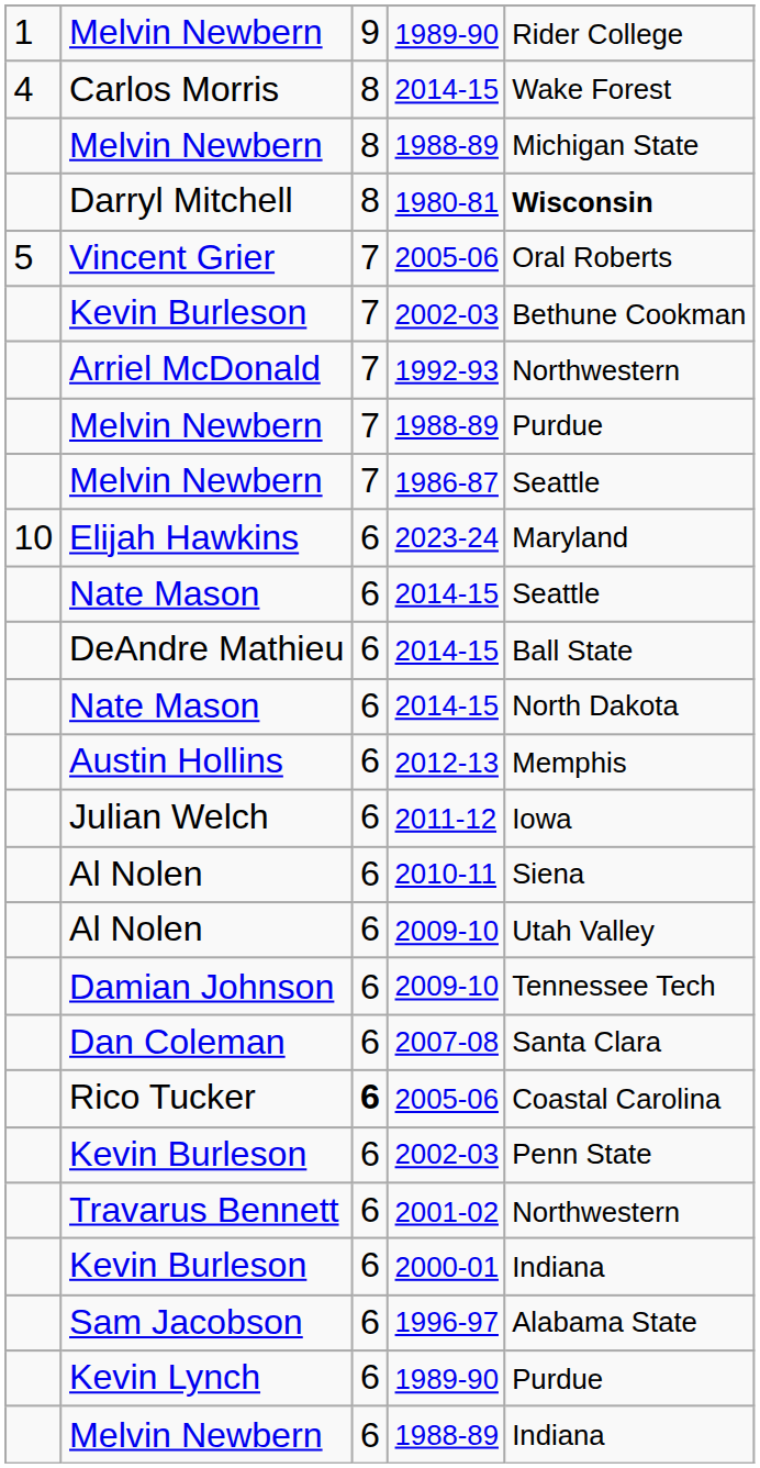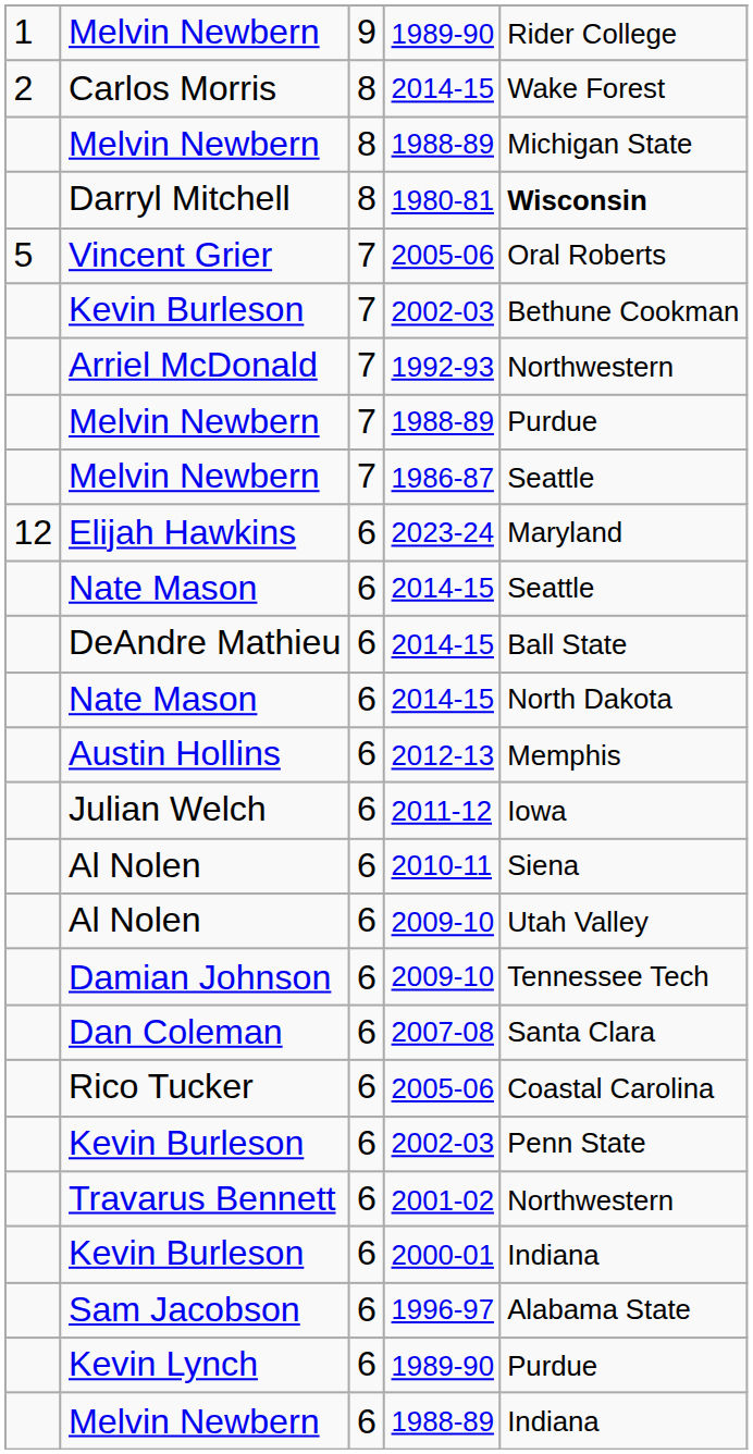Carlos Morris | column 1: 4 -> 2
Elijah Hawkins | column 1: 10 -> 12
Rico Tucker | column 3: bold -> normal
